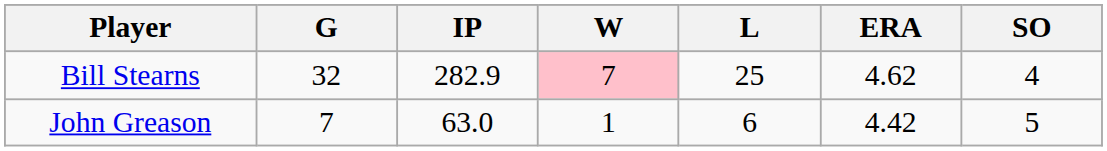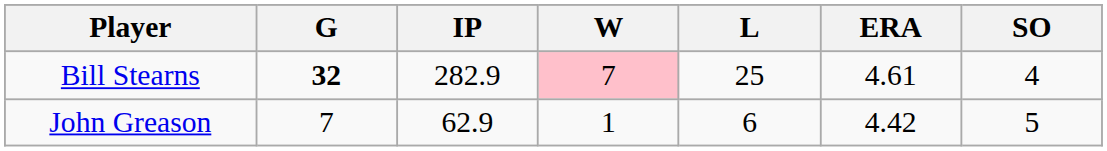Bill Stearns | G: normal -> bold
Bill Stearns | ERA: 4.62 -> 4.61
John Greason | IP: 63.0 -> 62.9
